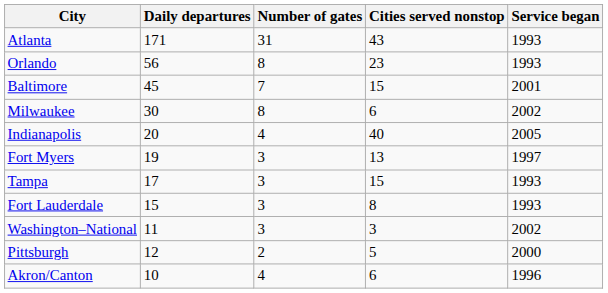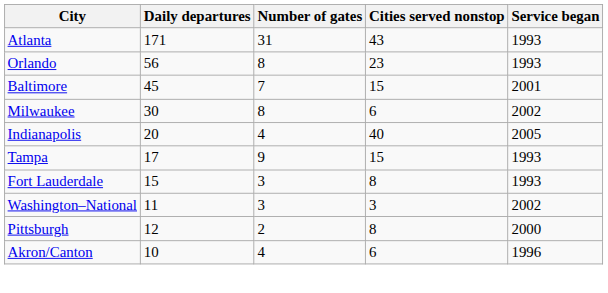- row: Fort Myers | 19 | 3 | 13 | 1997
Tampa | Number of gates: 3 -> 9
Pittsburgh | Cities served nonstop: 5 -> 8
